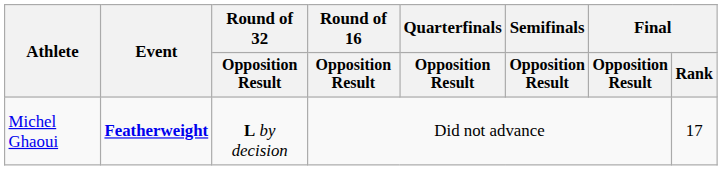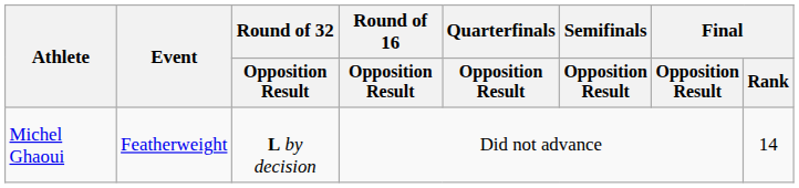Michel Ghaoui | Event: bold -> normal
Michel Ghaoui | Final / Rank: 17 -> 14
